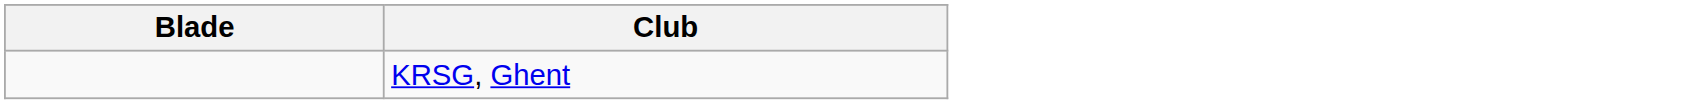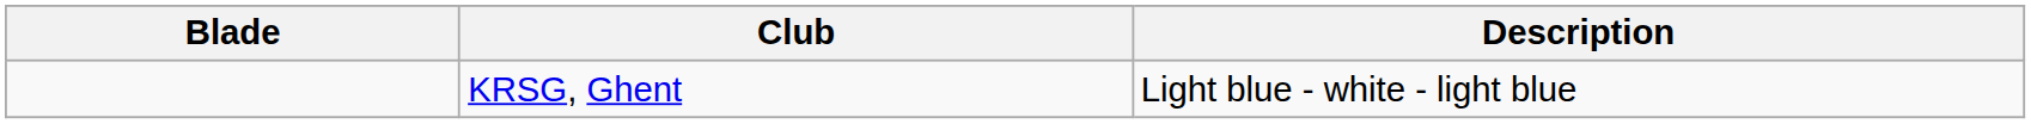+ column: Description | Light blue - white - light blue
